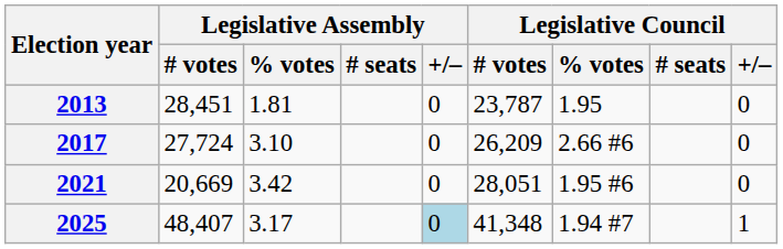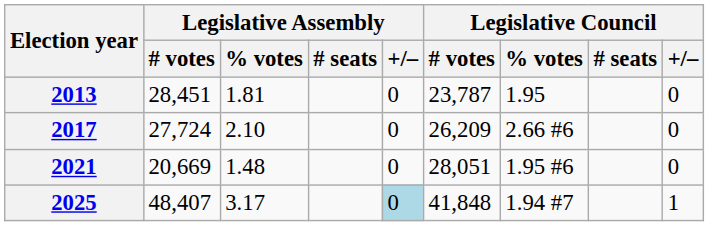2017 | Legislative Assembly / % votes: 3.10 -> 2.10
2021 | Legislative Assembly / % votes: 3.42 -> 1.48
2025 | Legislative Council / # votes: 41,348 -> 41,848
